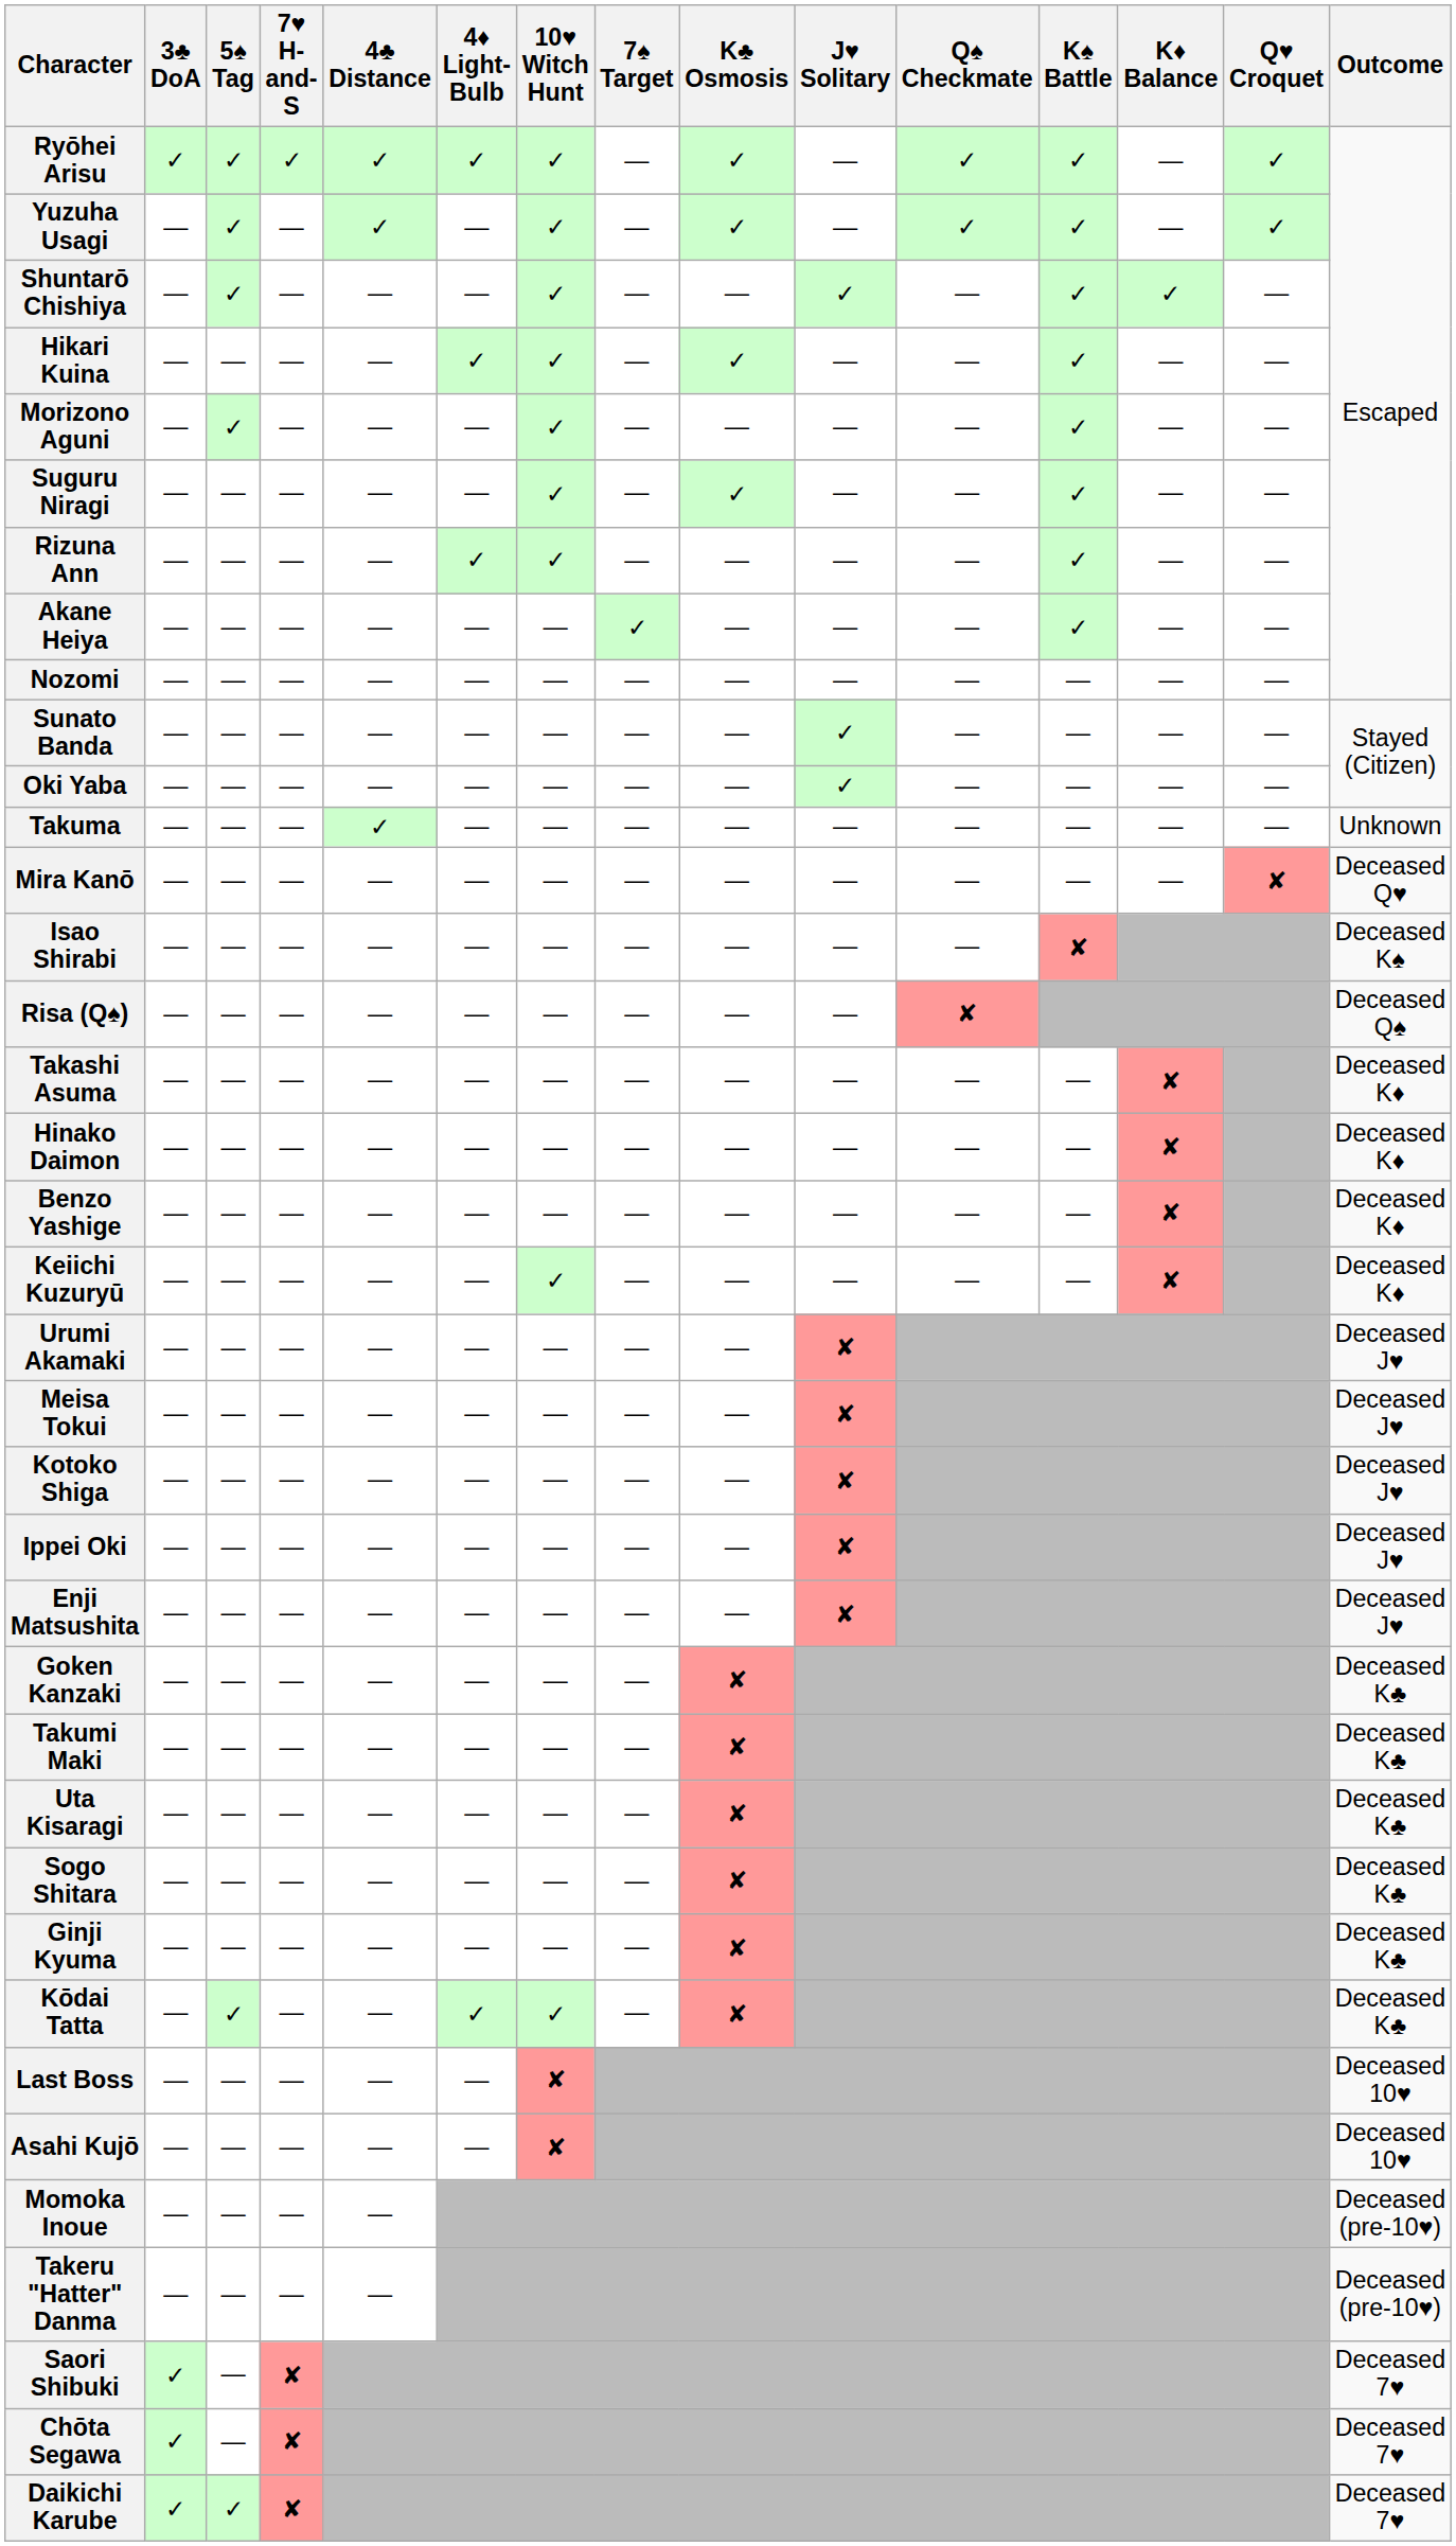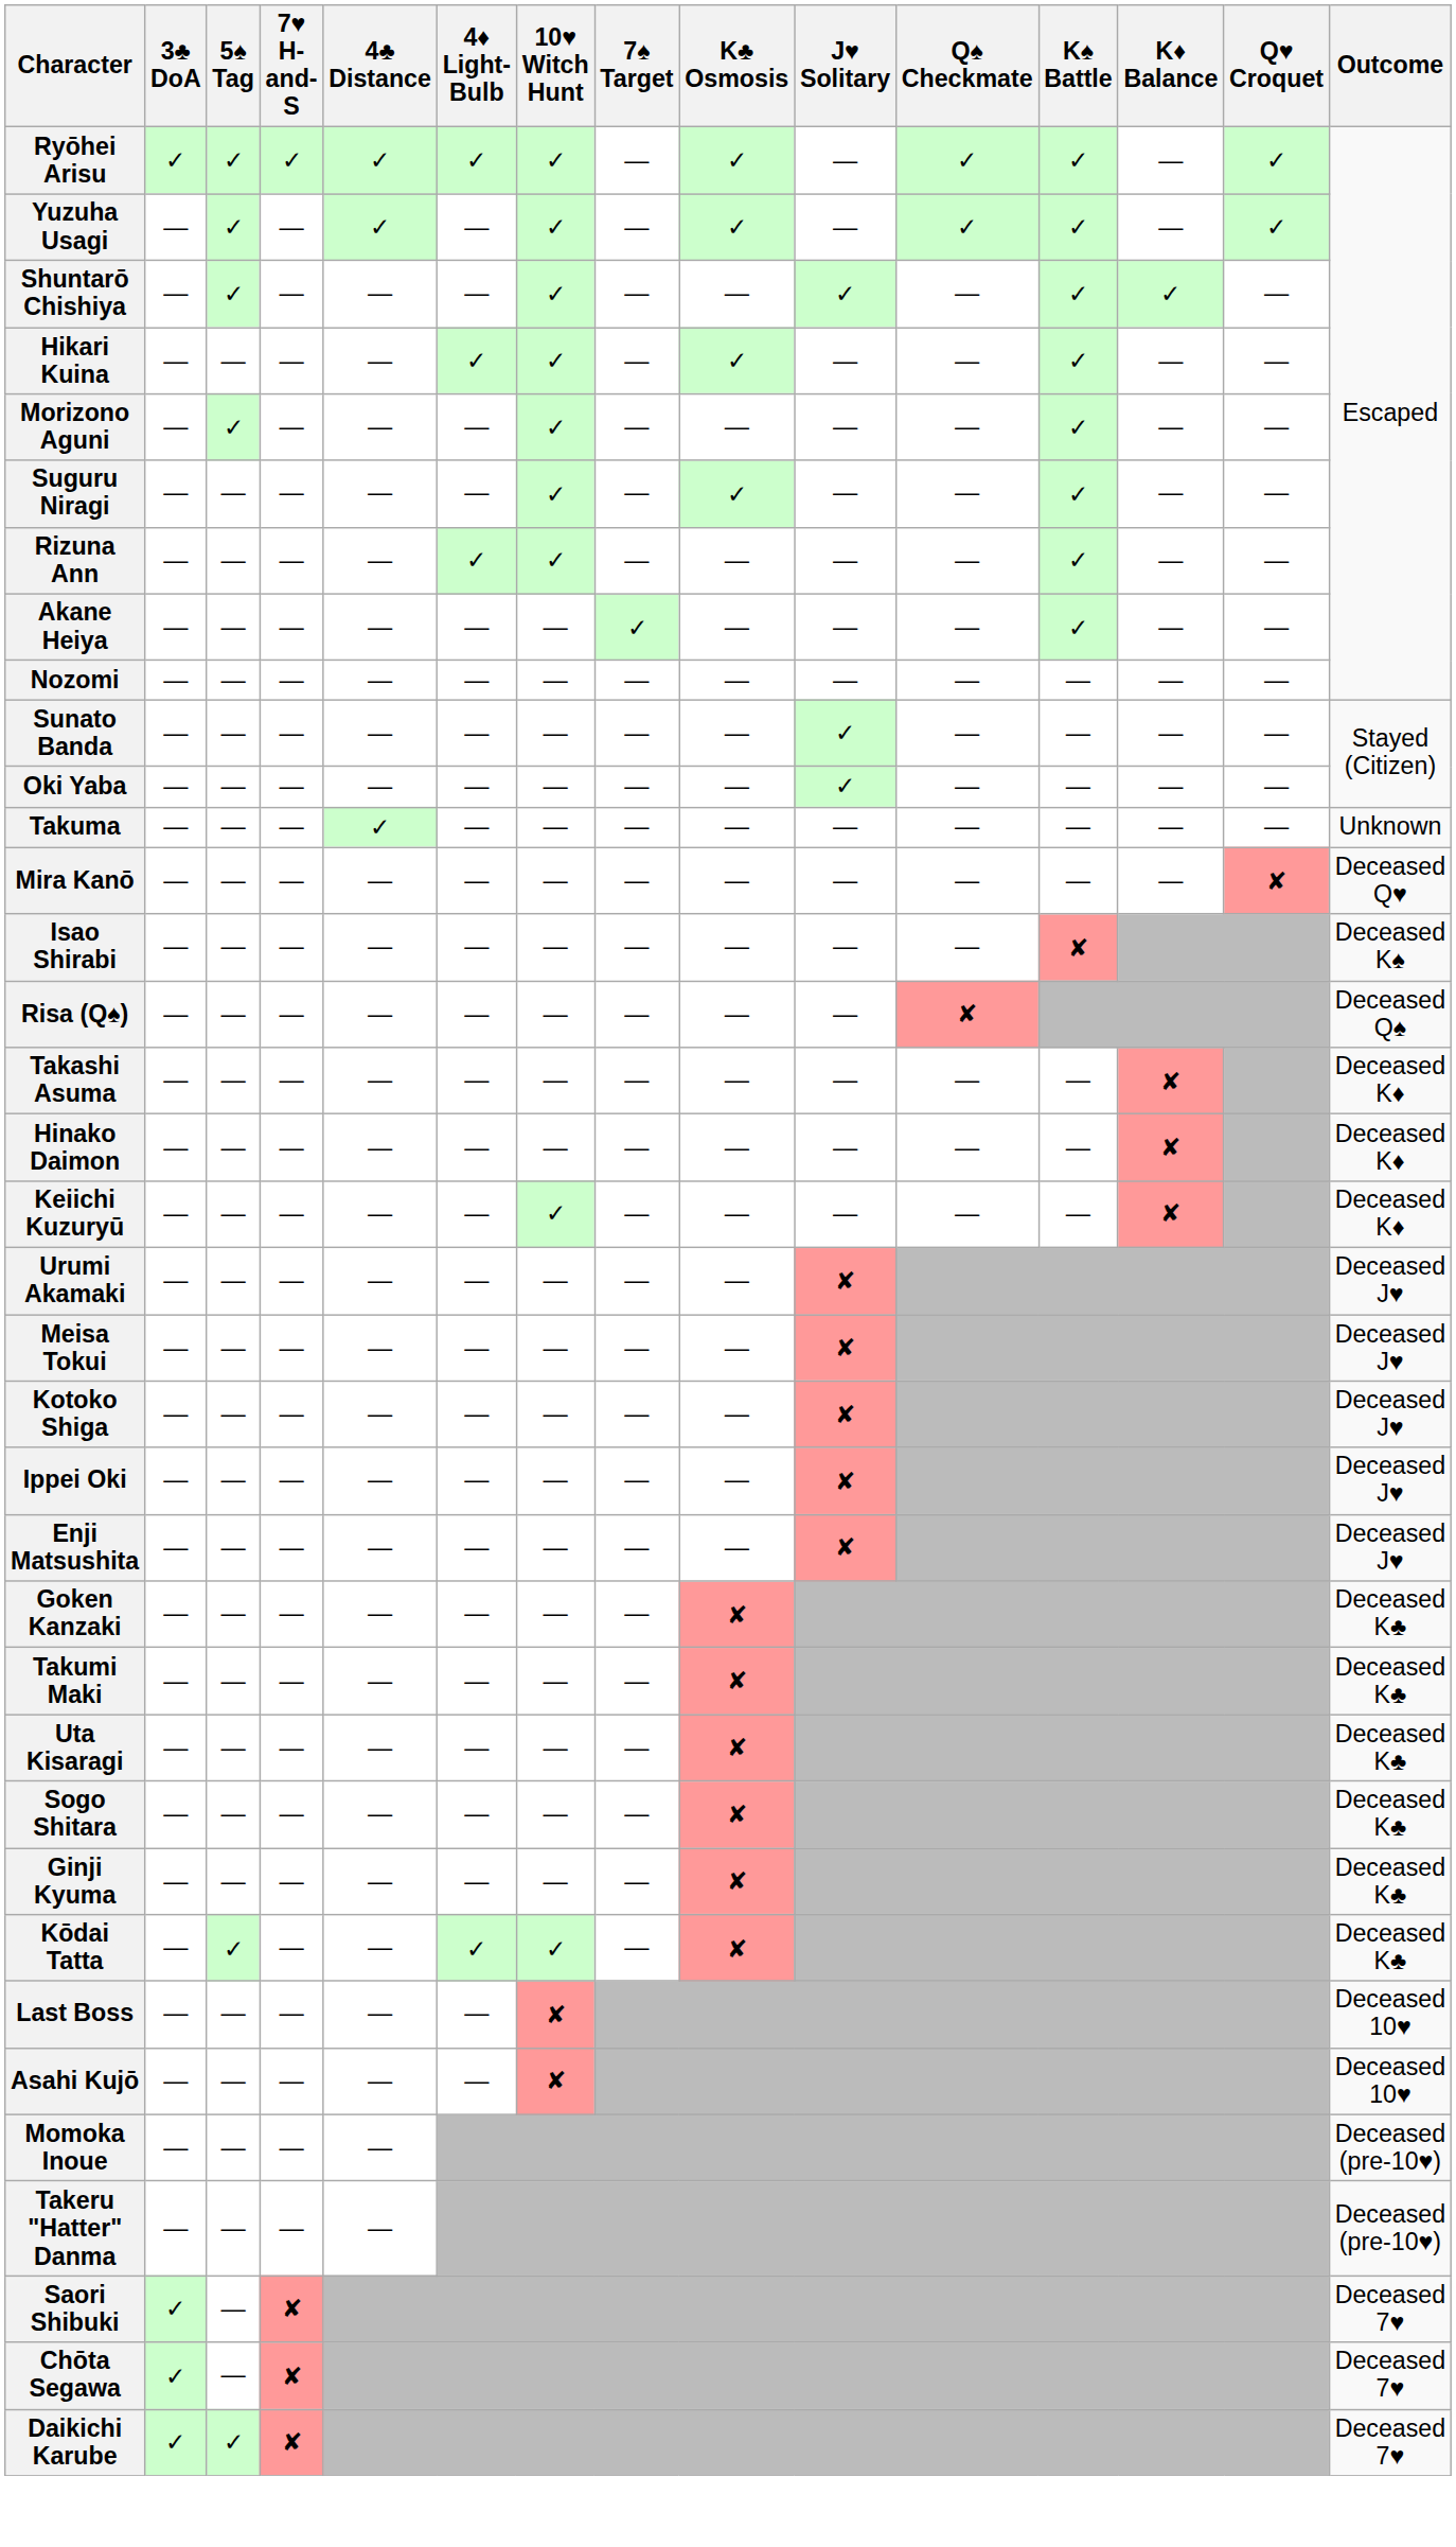- row: Benzo Yashige | — | — | — | — | — | — | — | — | — | — | — | ✘ | Deceased K♦
